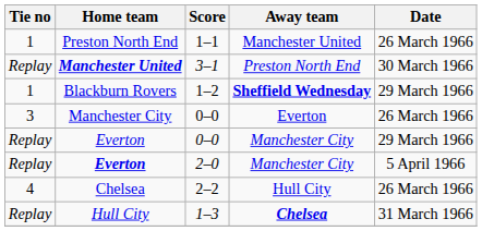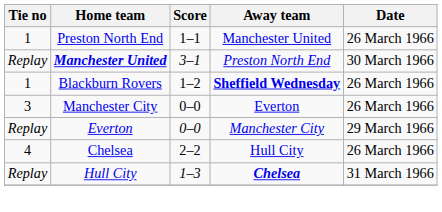Blackburn Rovers | Date: 29 March 1966 -> 26 March 1966
- row: Replay | Everton | 2–0 | Manchester City | 5 April 1966
